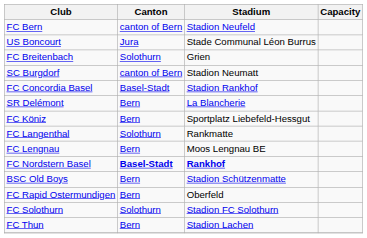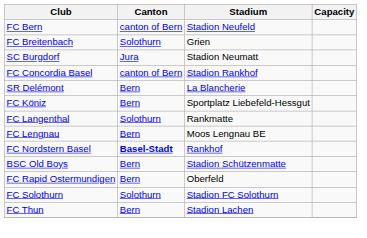- row: US Boncourt | Jura | Stade Communal Léon Burrus
SC Burgdorf | Canton: canton of Bern -> Jura
FC Concordia Basel | Canton: Basel-Stadt -> canton of Bern
FC Nordstern Basel | Stadium: bold -> normal
